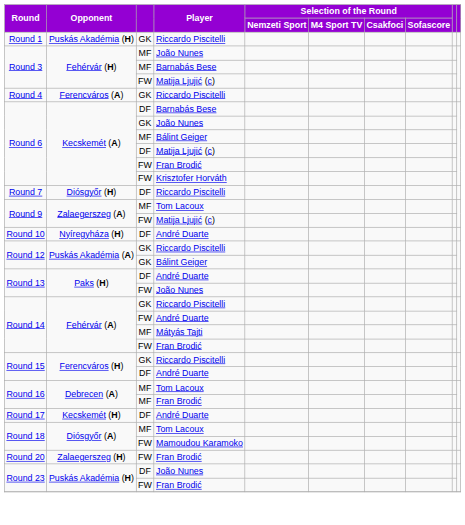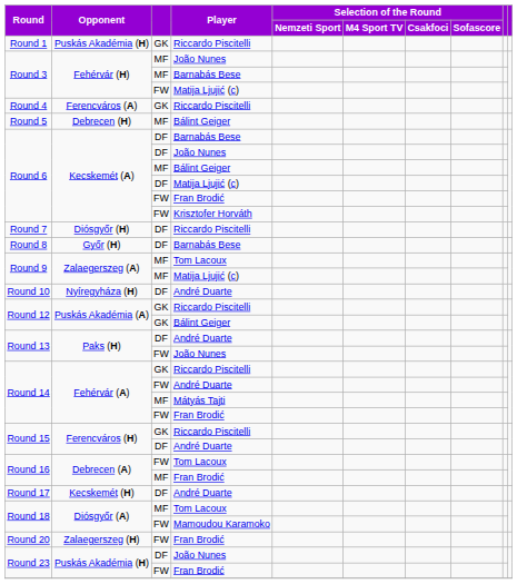+ row: Round 5 | Debrecen (H) | MF | Bálint Geiger
Round 6 / João Nunes | column 3: GK -> DF
+ row: Round 8 | Győr (H) | DF | Barnabás Bese
Round 9 / Matija Ljujić (c) | column 3: FW -> MF
Round 16 / Tom Lacoux | column 3: MF -> FW
